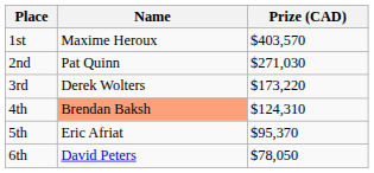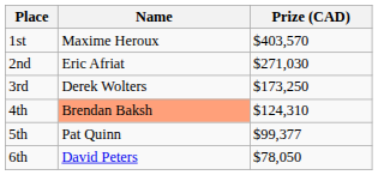2nd | Name: Pat Quinn -> Eric Afriat
3rd | Prize (CAD): $173,220 -> $173,250
5th | Name: Eric Afriat -> Pat Quinn
5th | Prize (CAD): $95,370 -> $99,377
